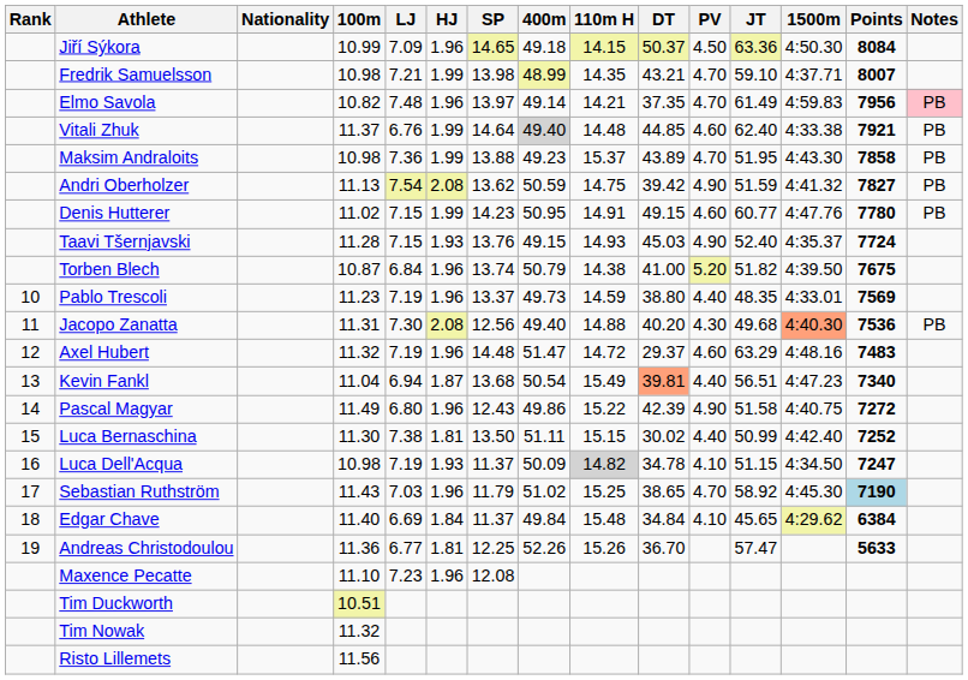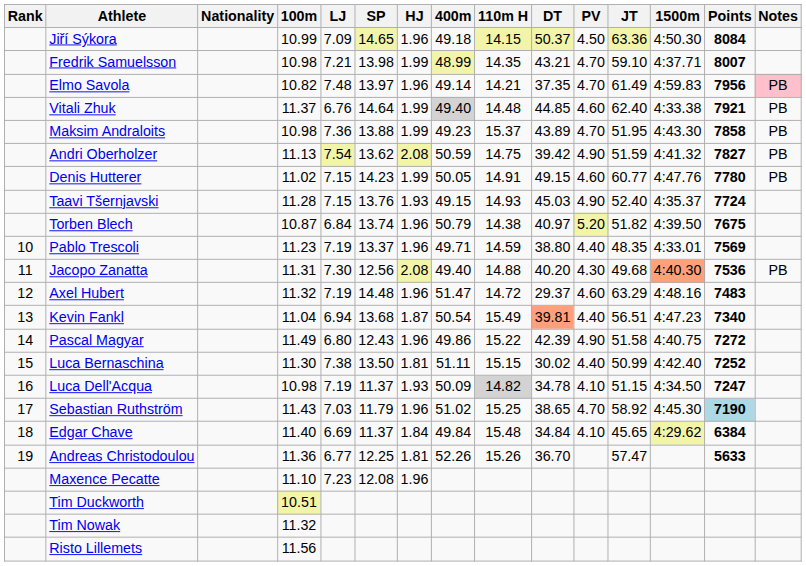columns swapped: SP <-> HJ
Denis Hutterer | 400m: 50.95 -> 50.05
Torben Blech | DT: 41.00 -> 40.97
Pablo Trescoli | 400m: 49.73 -> 49.71
